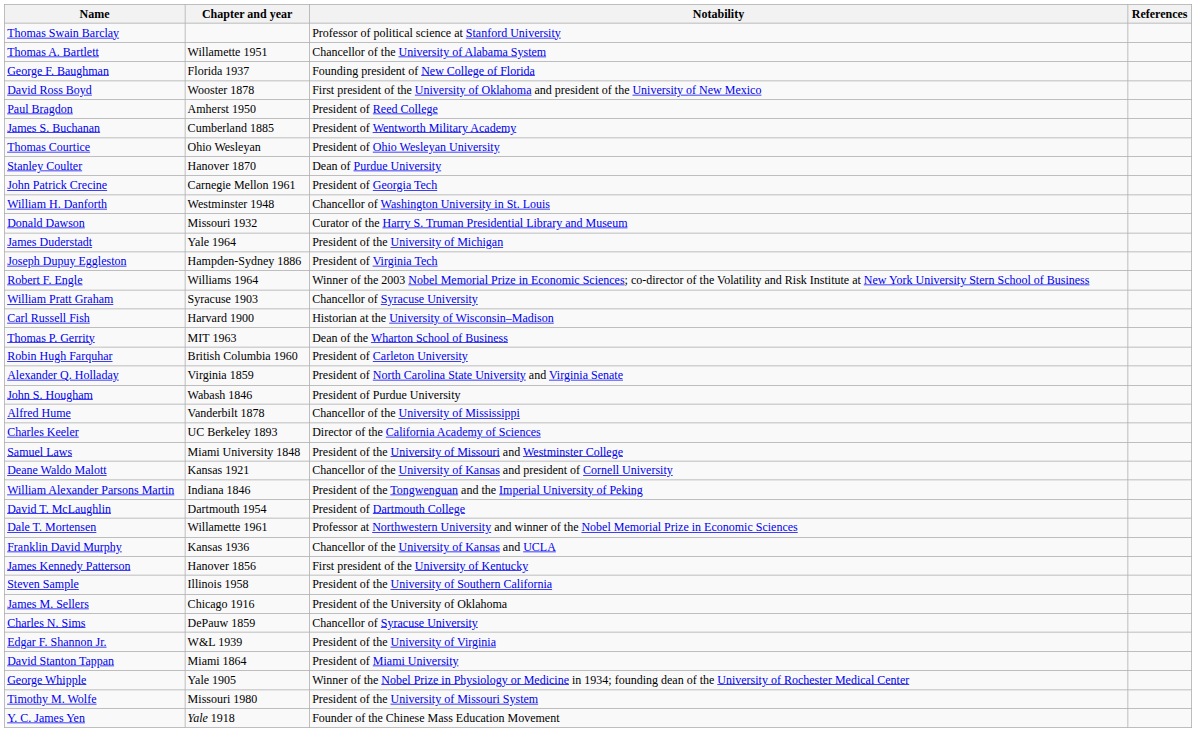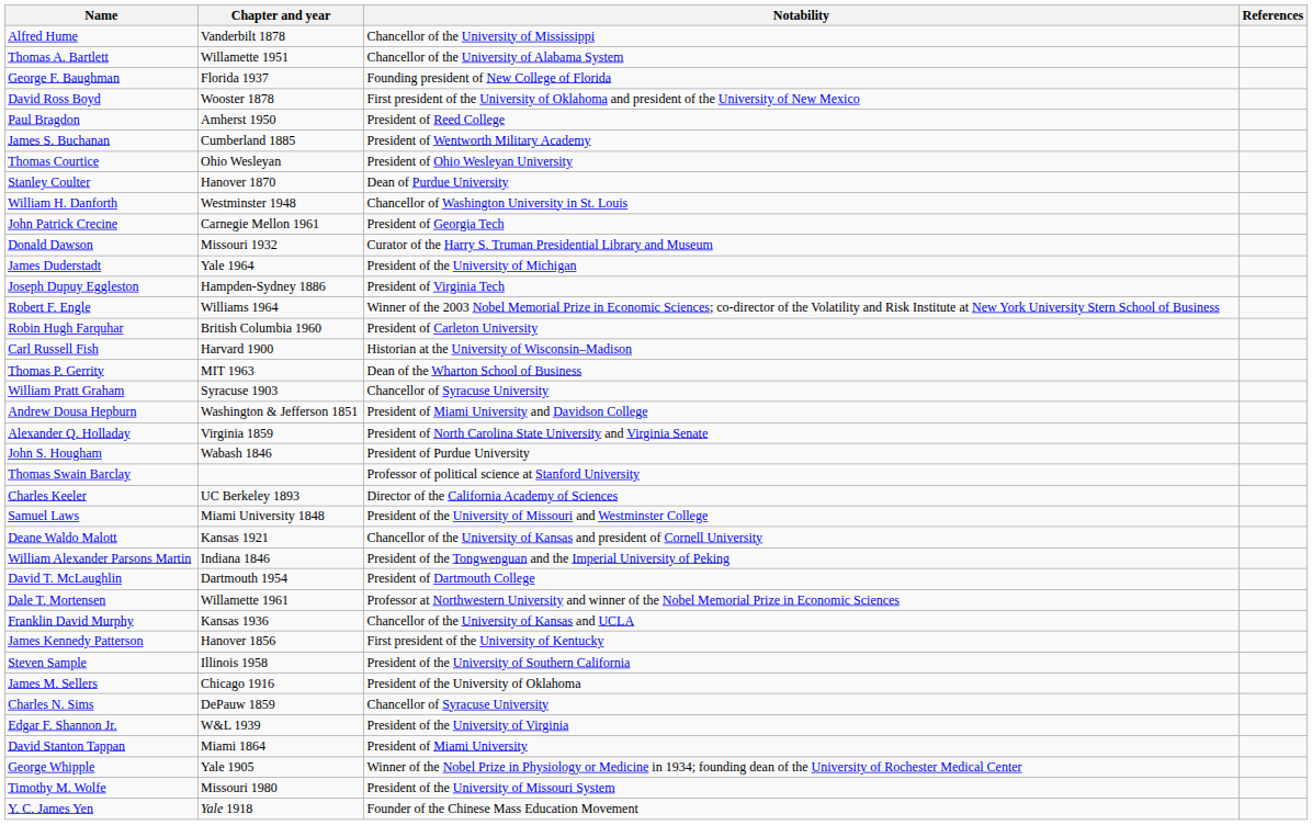rows swapped: Thomas Swain Barclay <-> Alfred Hume
rows swapped: John Patrick Crecine <-> William H. Danforth
rows swapped: Robin Hugh Farquhar <-> William Pratt Graham
+ row: Andrew Dousa Hepburn | Washington & Jefferson 1851 | President of Miami University and Davidson College
